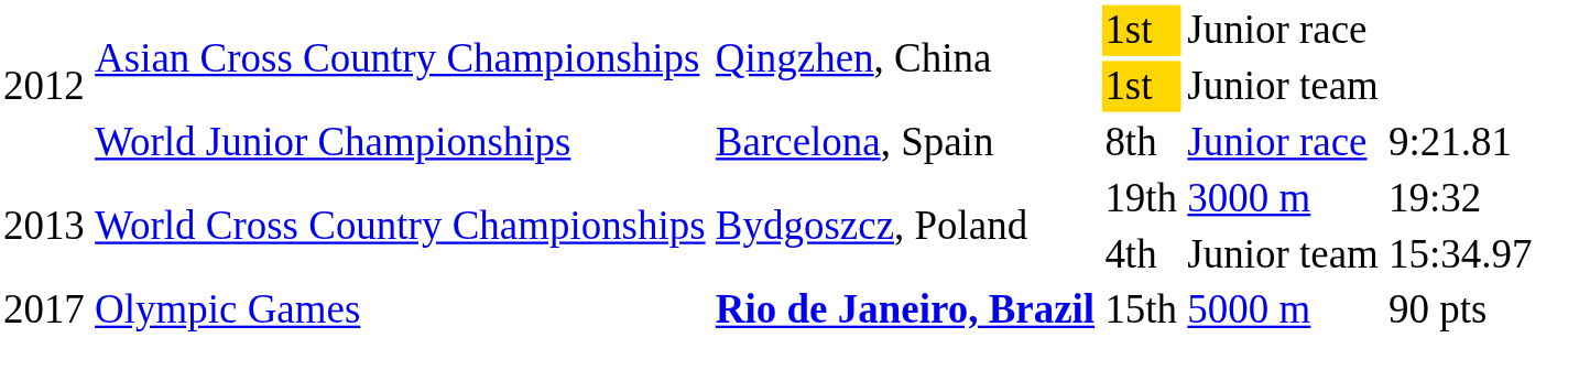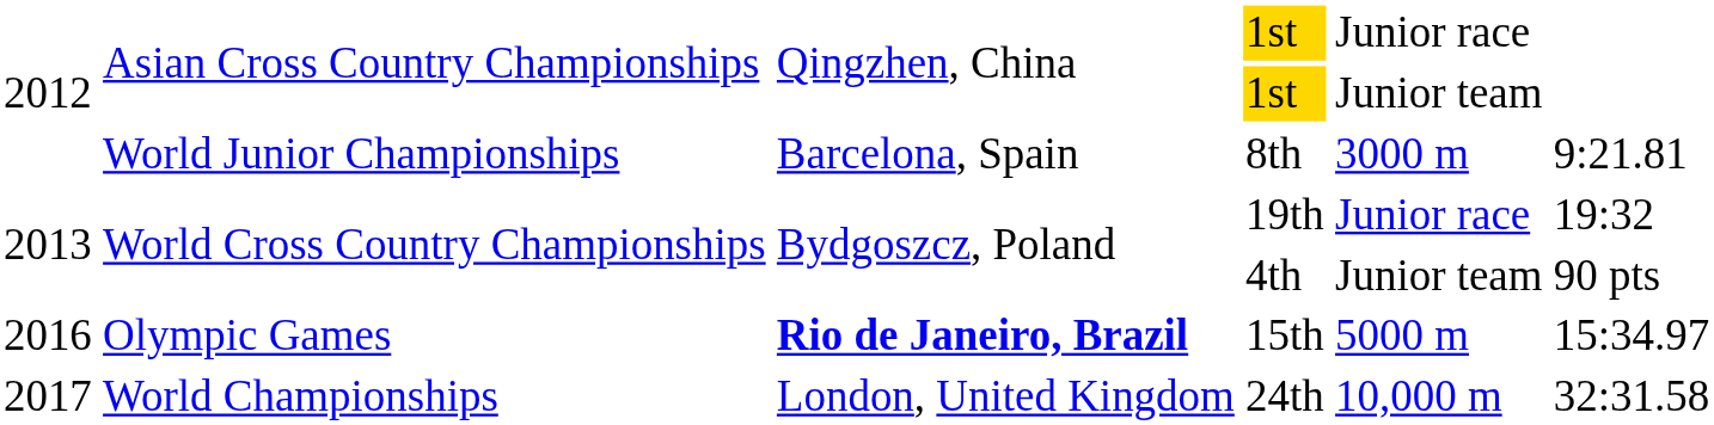8th | column 5: Junior race -> 3000 m
19th | column 5: 3000 m -> Junior race
4th | column 6: 15:34.97 -> 90 pts
15th | column 1: 2017 -> 2016
15th | column 6: 90 pts -> 15:34.97
+ row: 2017 | World Championships | London, United Kingdom | 24th | 10,000 m | 32:31.58
